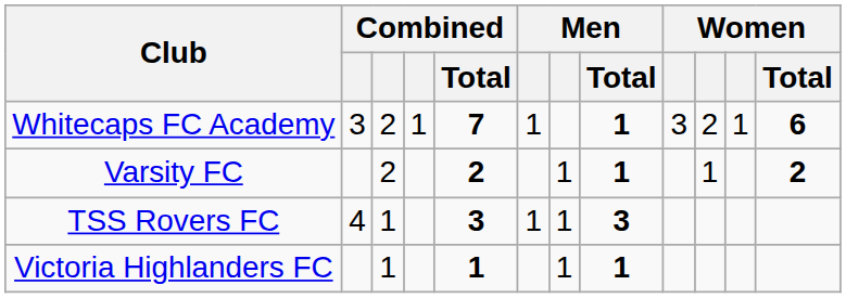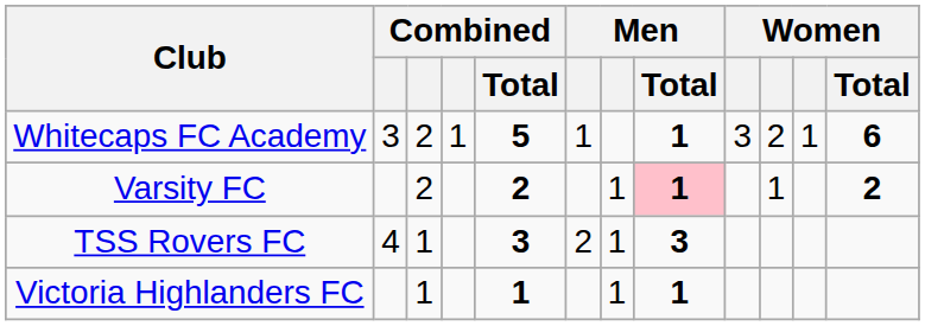Whitecaps FC Academy | Combined / Total: 7 -> 5
Varsity FC | Men / Total: no background -> pink background
TSS Rovers FC | column 6: 1 -> 2
